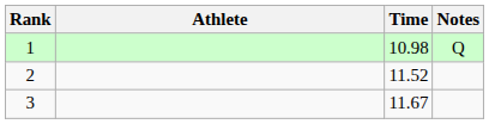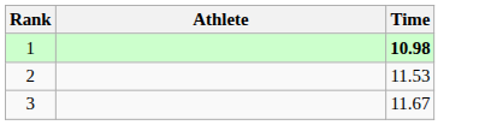- column: Notes | Q
1 | Time: normal -> bold
2 | Time: 11.52 -> 11.53
